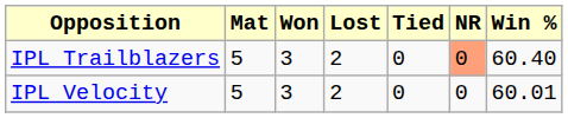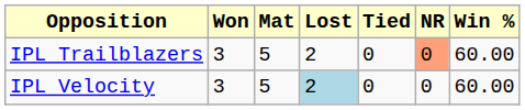columns swapped: Mat <-> Won
IPL Trailblazers | Win %: 60.40 -> 60.00
IPL Velocity | Lost: no background -> lightblue background
IPL Velocity | Win %: 60.01 -> 60.00
